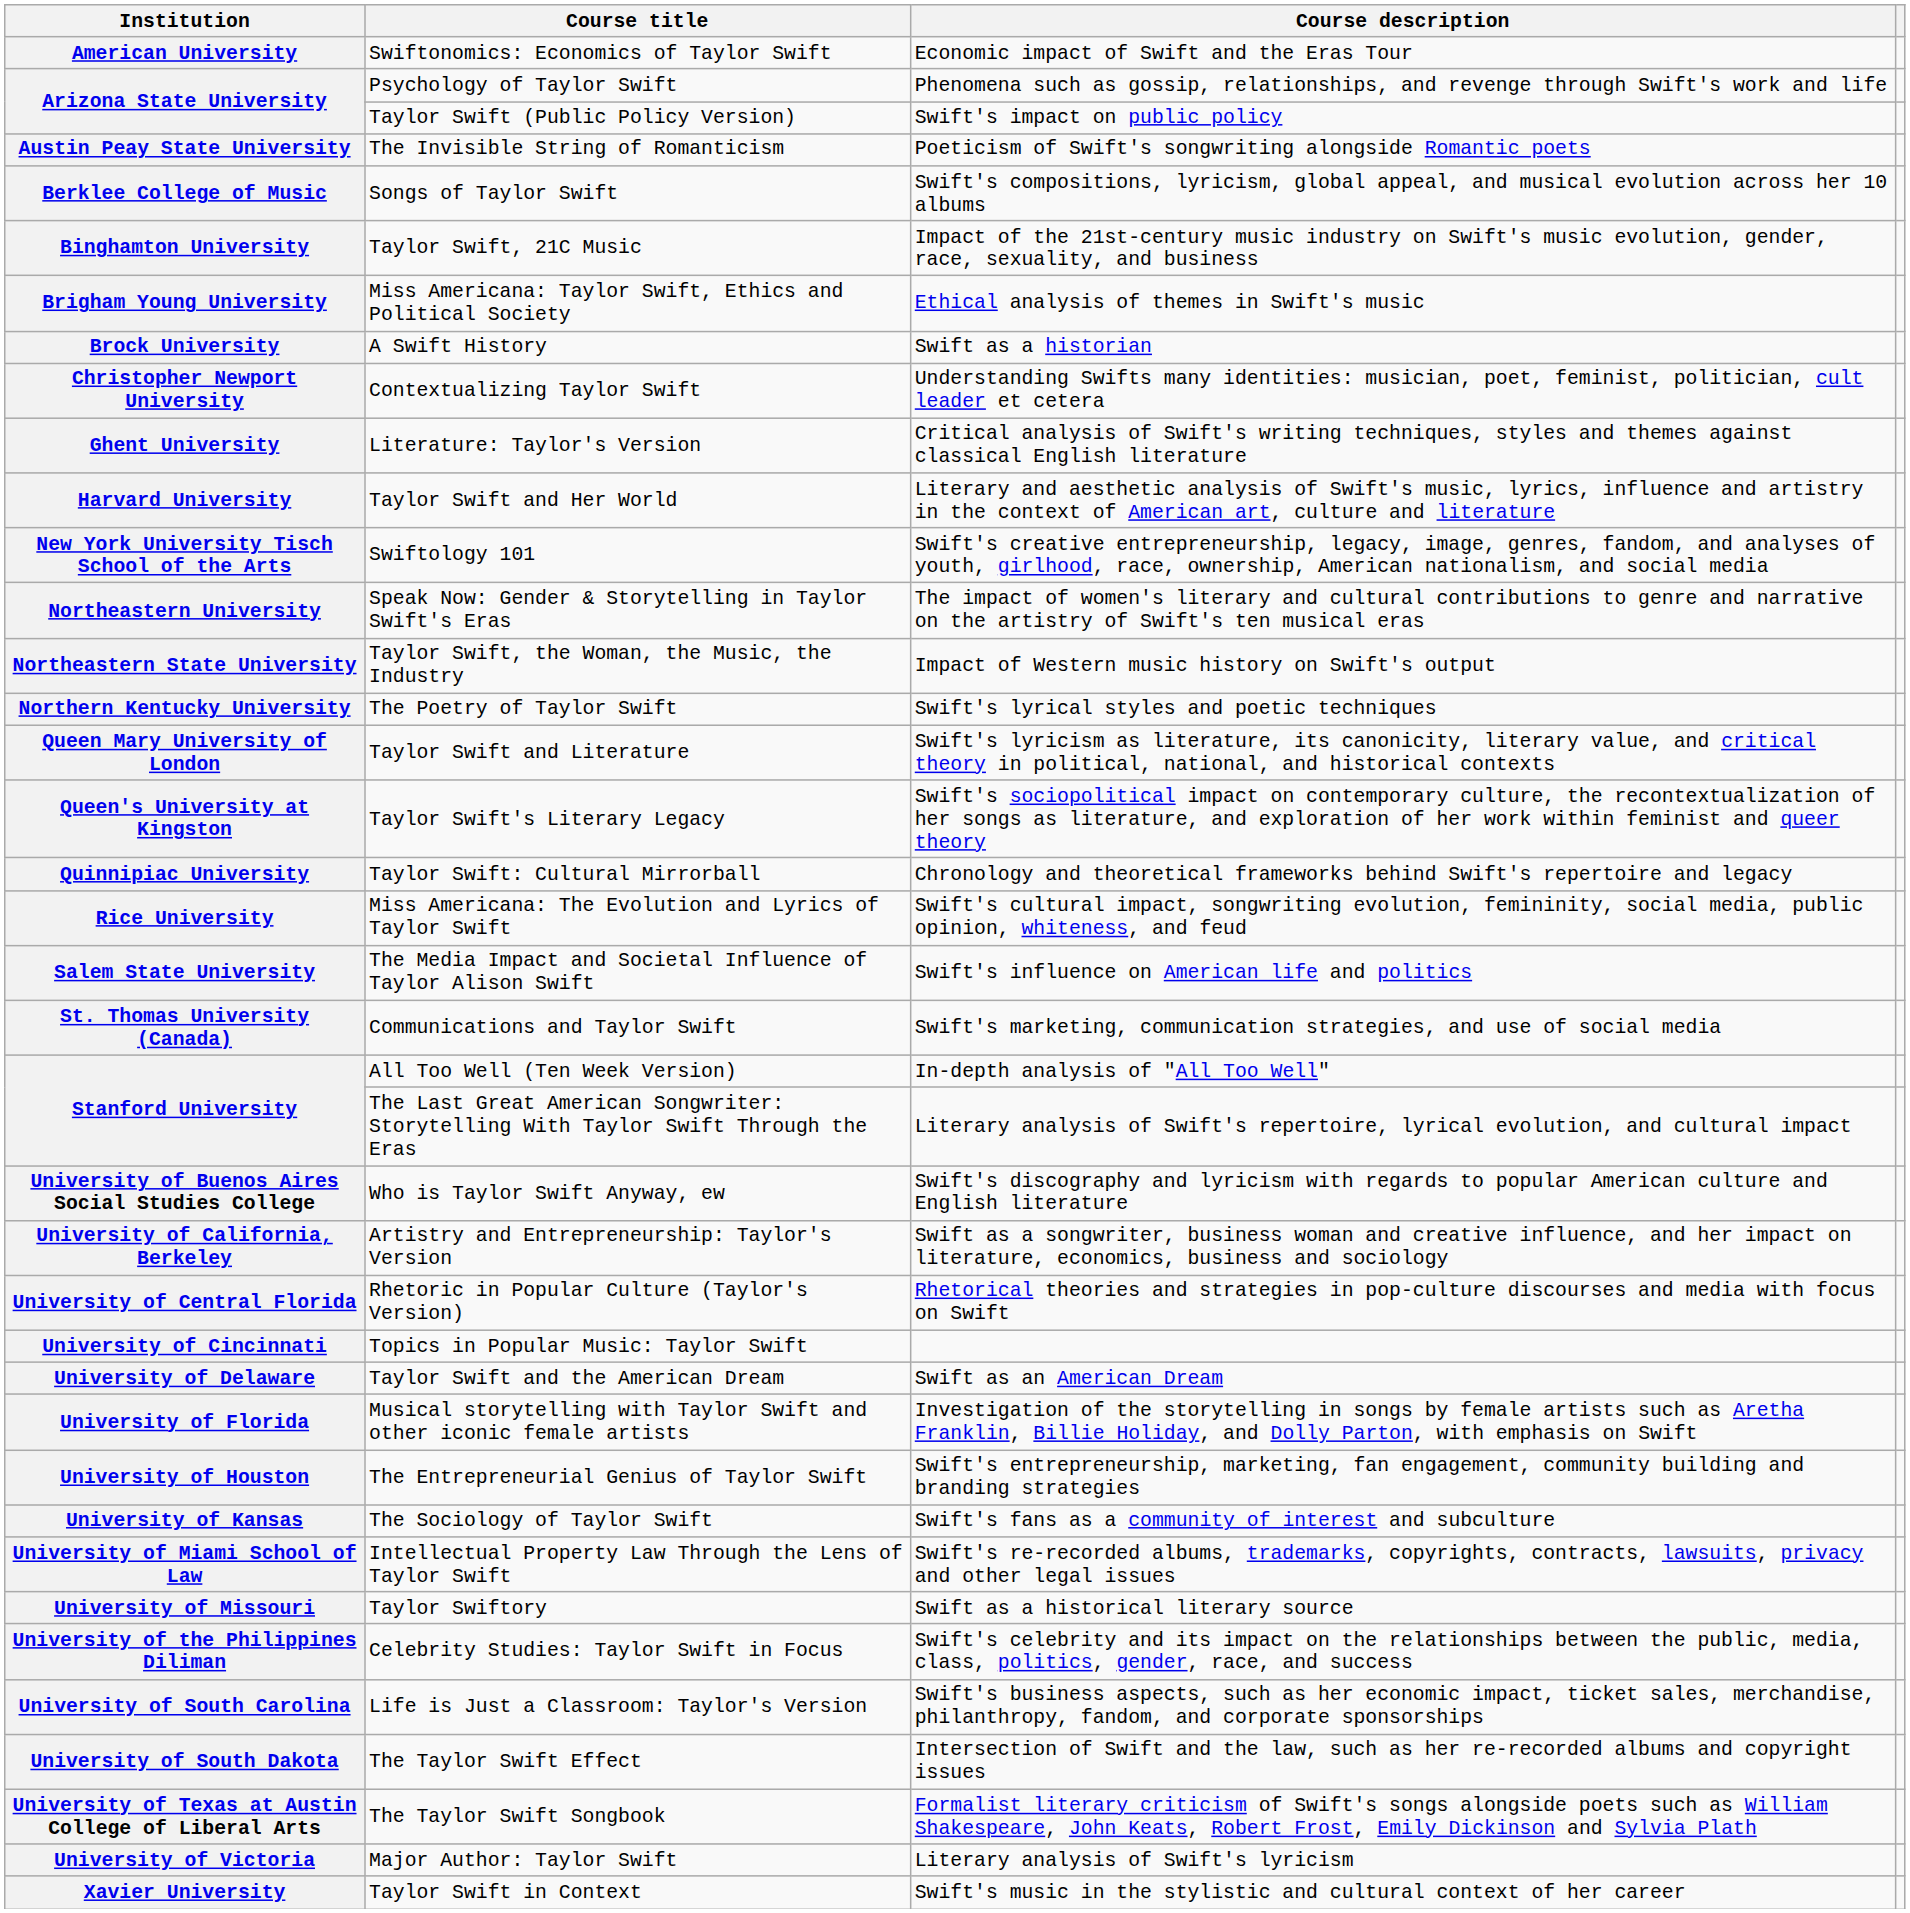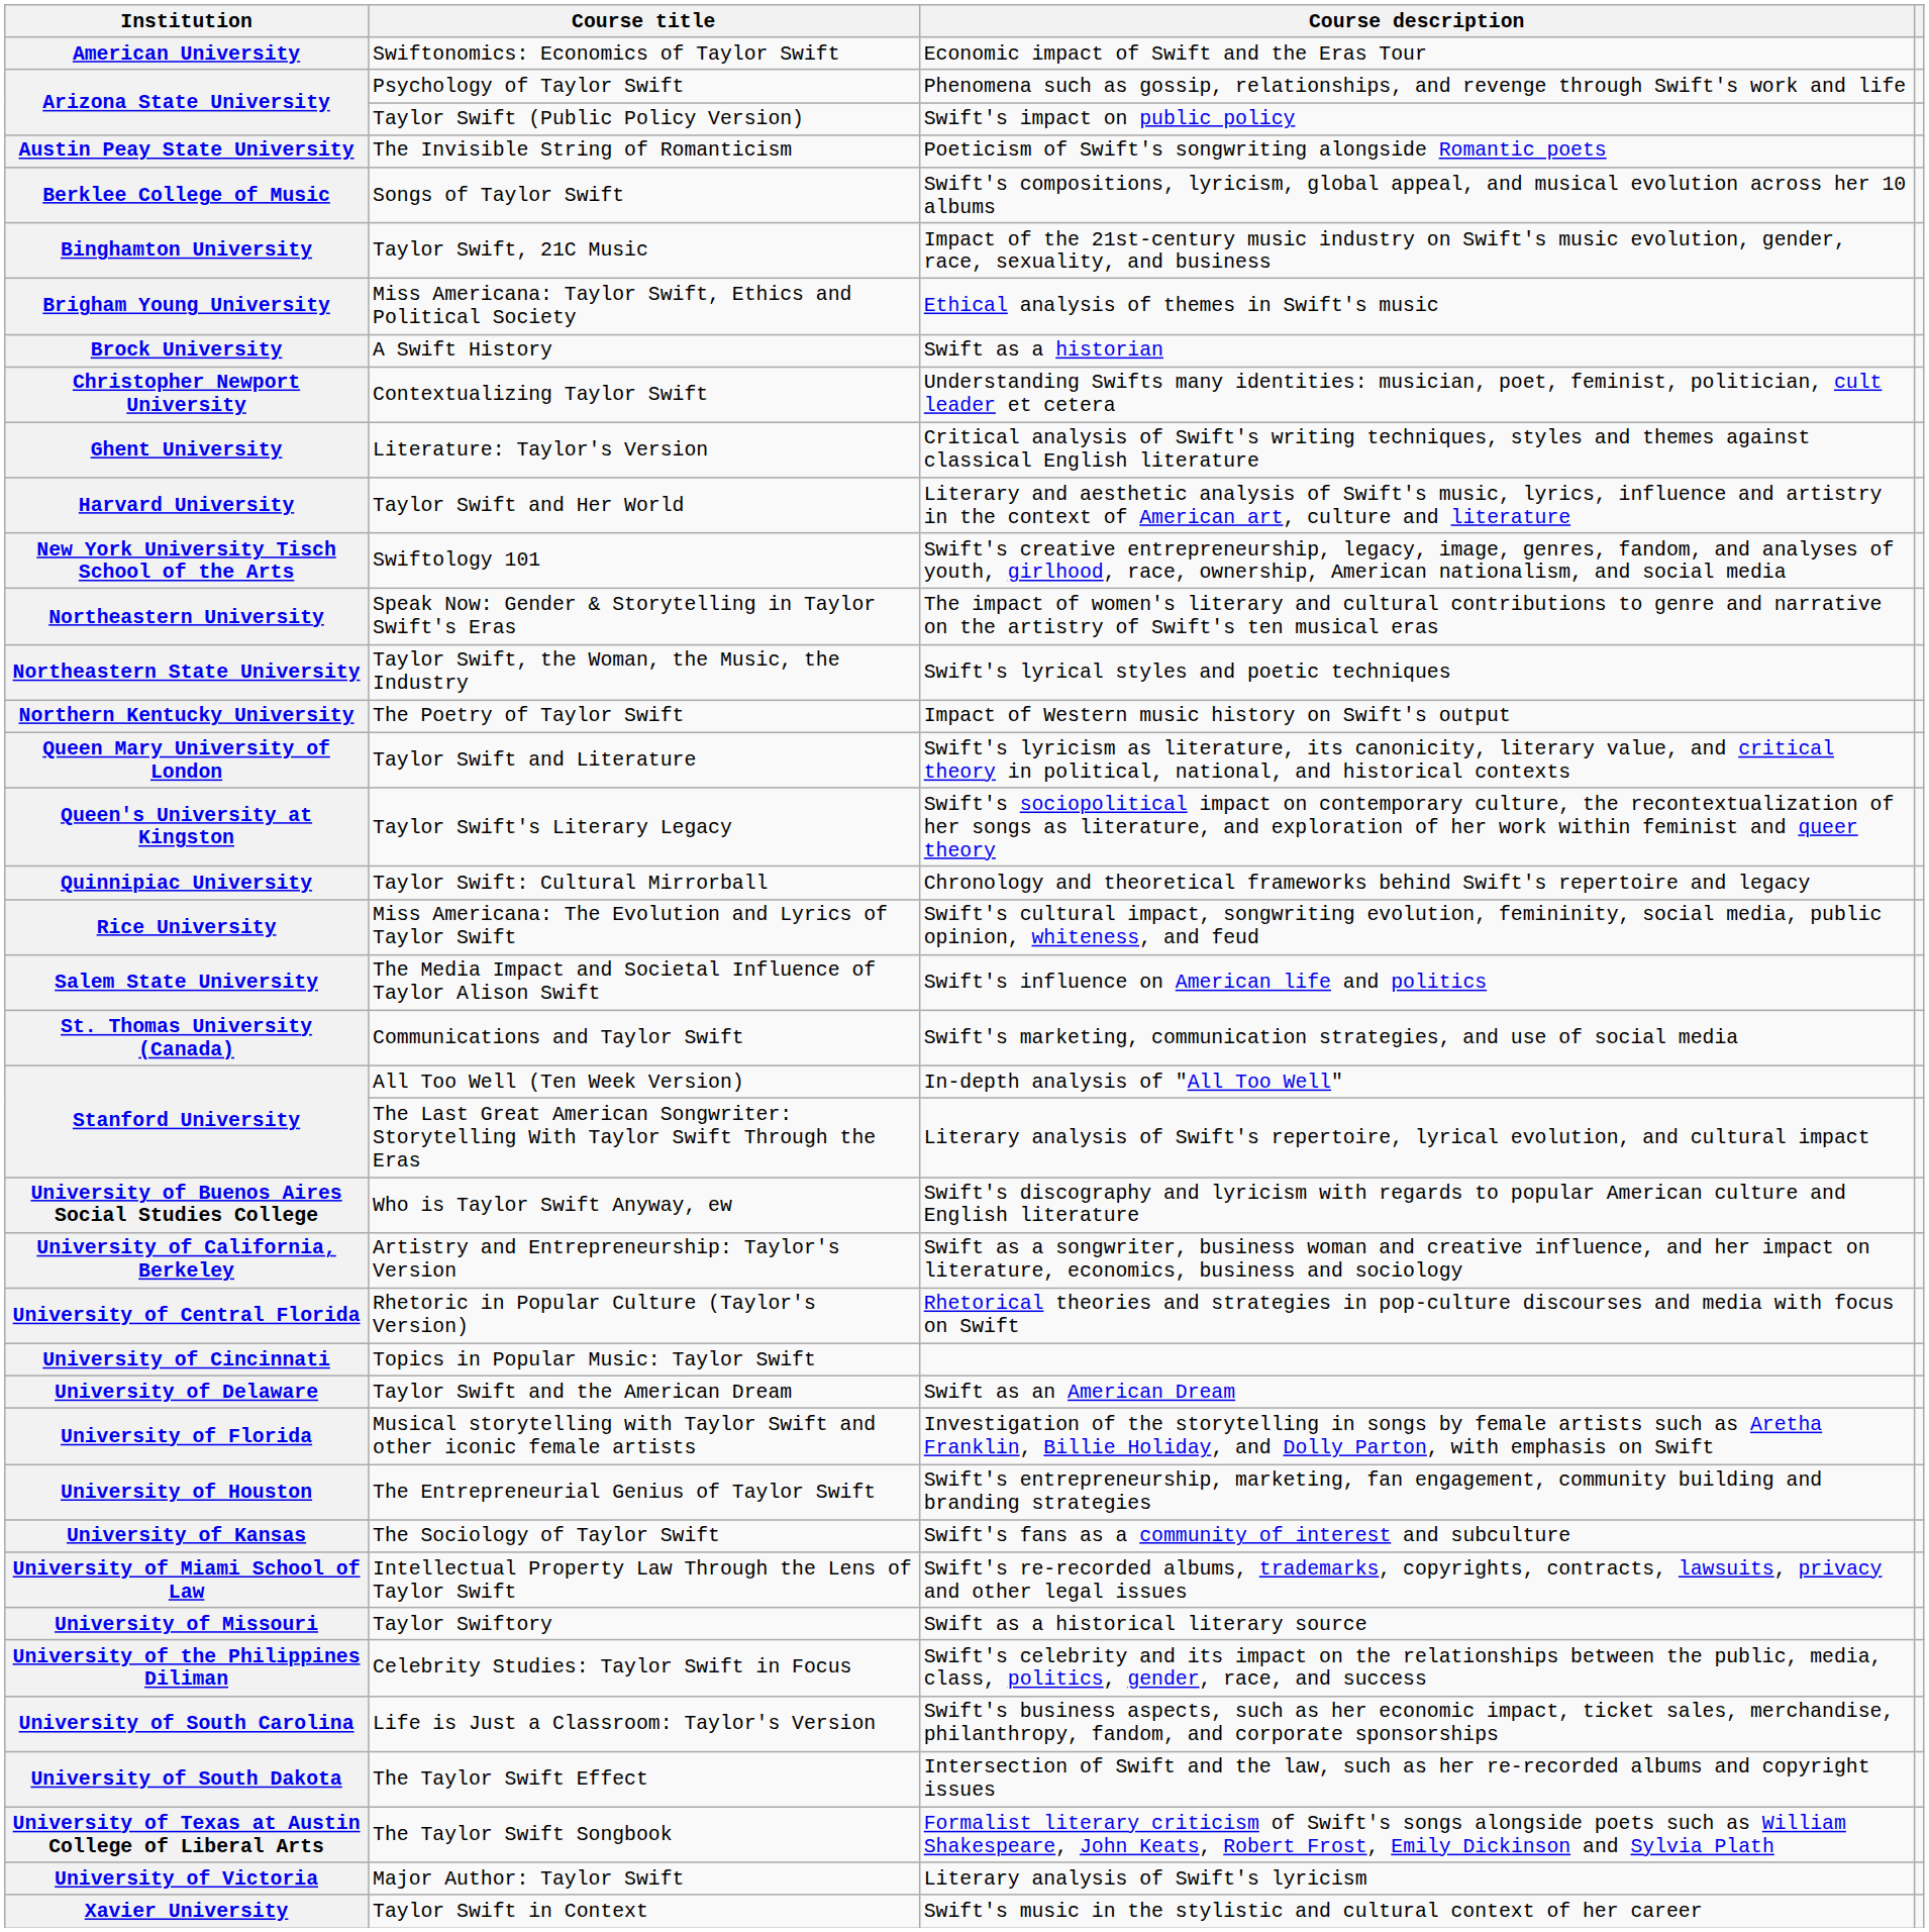Northeastern State University | Course description: Impact of Western music history on Swift's output -> Swift's lyrical styles and poetic techniques
Northern Kentucky University | Course description: Swift's lyrical styles and poetic techniques -> Impact of Western music history on Swift's output
